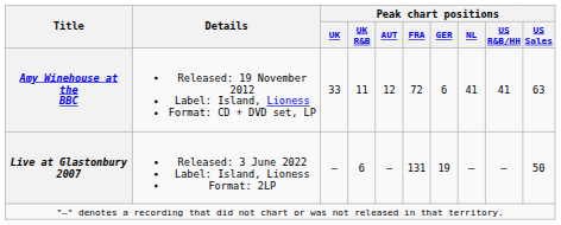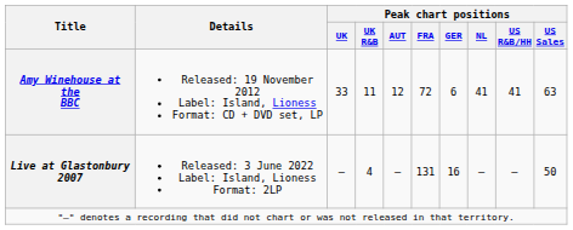Live at Glastonbury 2007 | Peak chart positions / UK R&B: 6 -> 4
Live at Glastonbury 2007 | Peak chart positions / GER: 19 -> 16
